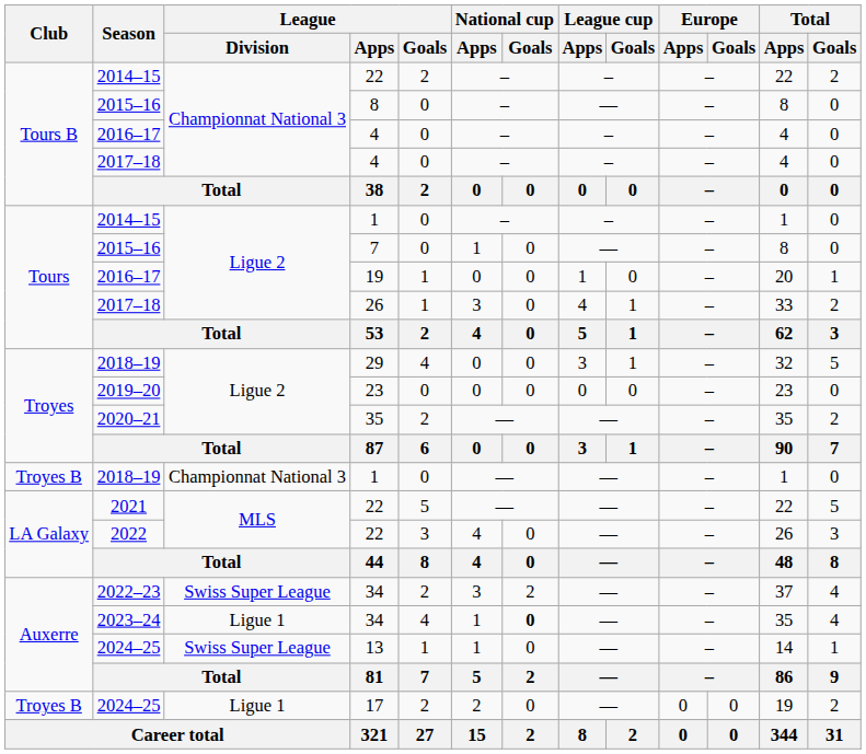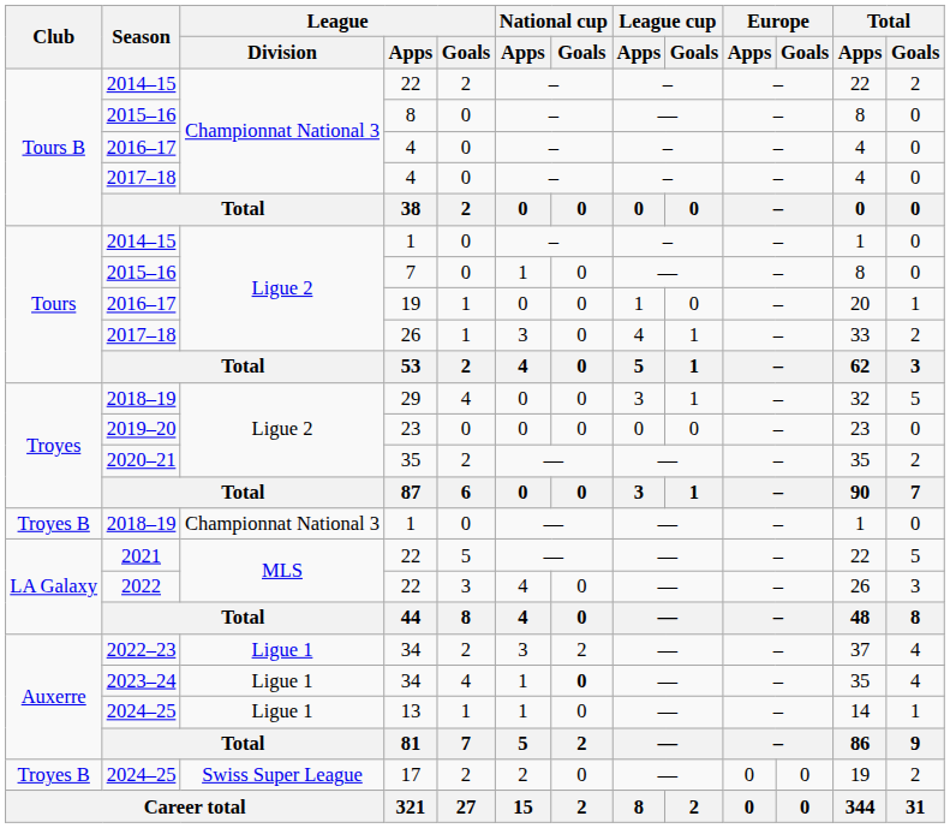2022–23 / 34 | League / Division: Swiss Super League -> Ligue 1
13 | League / Division: Swiss Super League -> Ligue 1
17 | League / Division: Ligue 1 -> Swiss Super League
